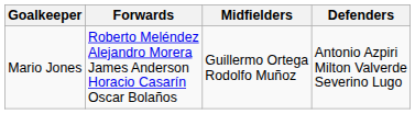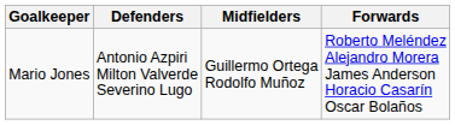columns swapped: Defenders <-> Forwards
